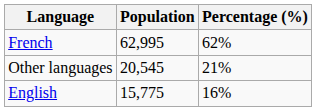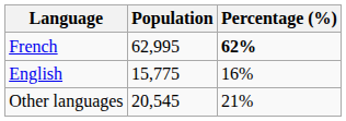French | Percentage (%): normal -> bold
rows swapped: English <-> Other languages
